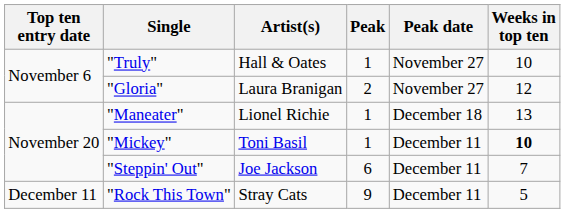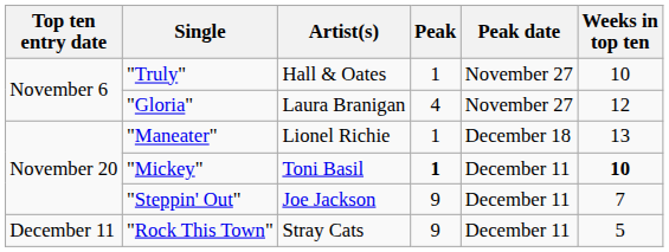"Gloria" | Peak: 2 -> 4
"Mickey" | Peak: normal -> bold
"Steppin' Out" | Peak: 6 -> 9
